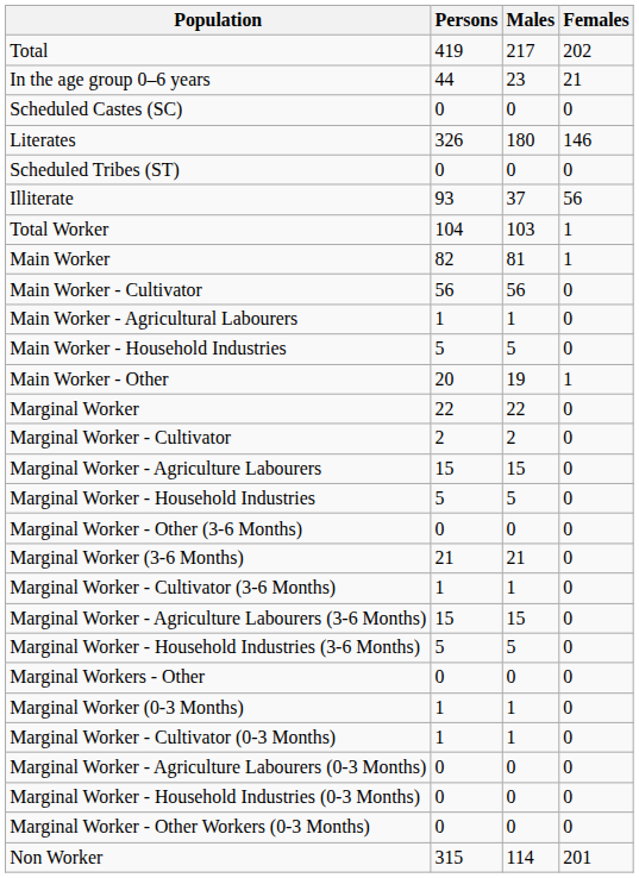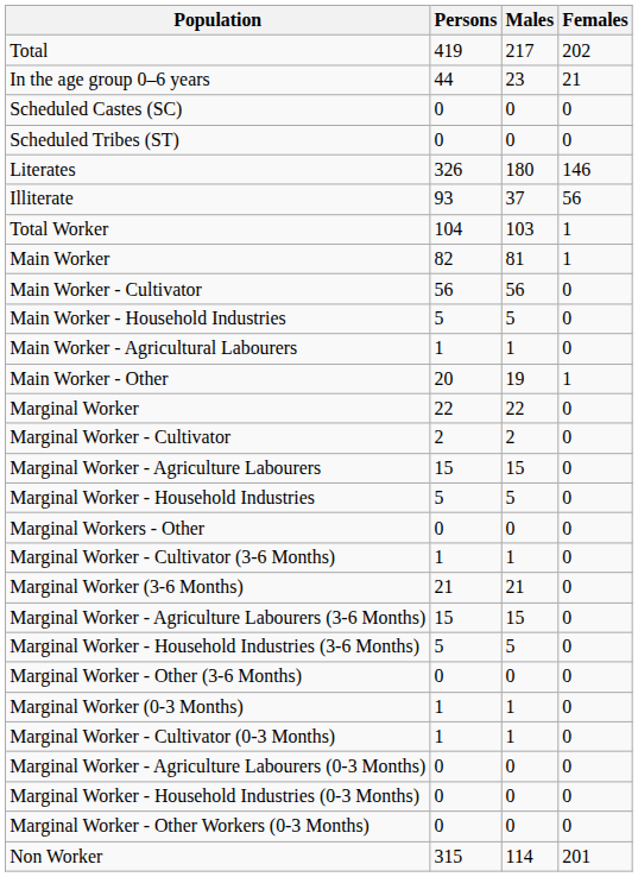rows swapped: Scheduled Tribes (ST) <-> Literates
rows swapped: Main Worker - Agricultural Labourers <-> Main Worker - Household Industries
rows swapped: Marginal Workers - Other <-> Marginal Worker - Other (3-6 Months)
rows swapped: Marginal Worker (3-6 Months) <-> Marginal Worker - Cultivator (3-6 Months)
